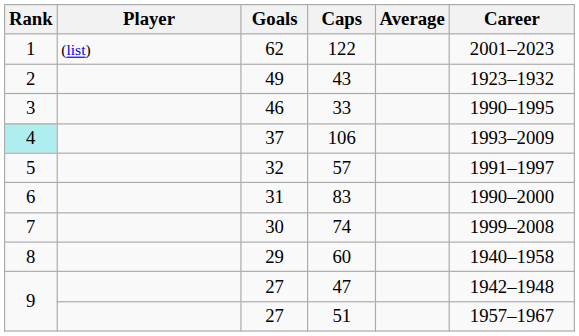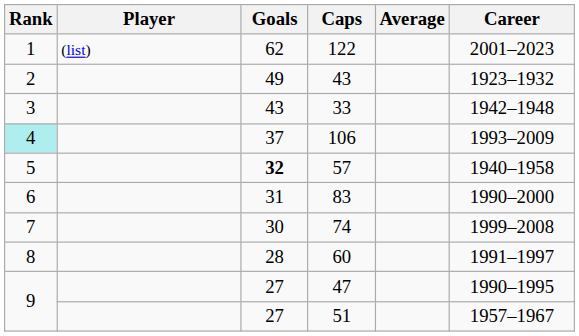33 | Goals: 46 -> 43
33 | Career: 1990–1995 -> 1942–1948
57 | Goals: normal -> bold
57 | Career: 1991–1997 -> 1940–1958
60 | Goals: 29 -> 28
60 | Career: 1940–1958 -> 1991–1997
47 | Career: 1942–1948 -> 1990–1995
